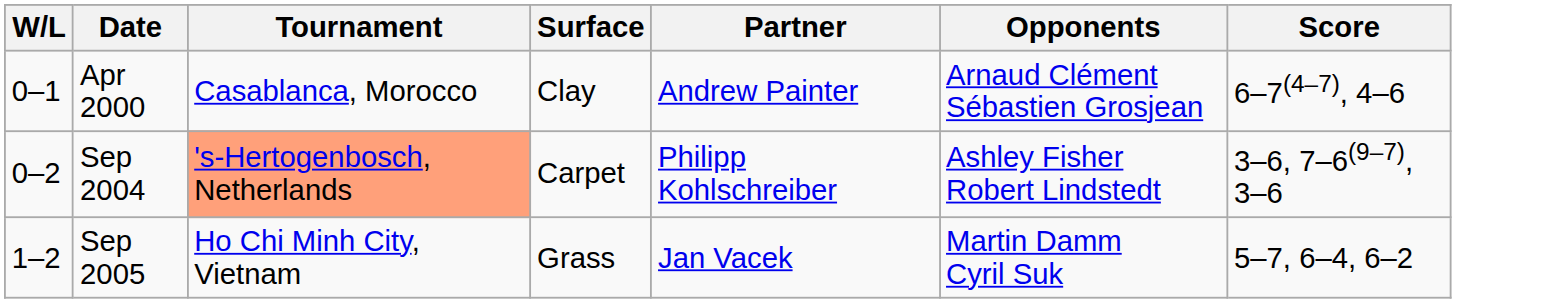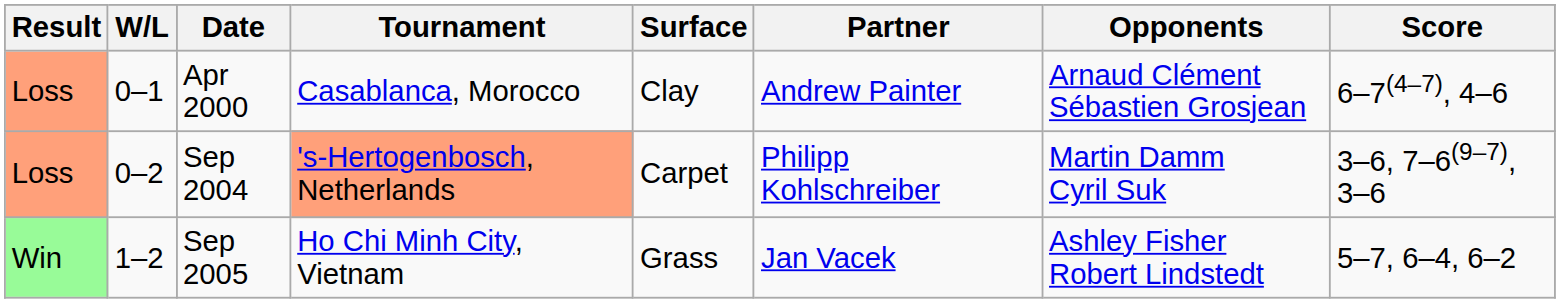+ column: Result | Loss | Loss | Win
Sep 2004 | Opponents: Ashley Fisher Robert Lindstedt -> Martin Damm Cyril Suk
Sep 2005 | Opponents: Martin Damm Cyril Suk -> Ashley Fisher Robert Lindstedt
